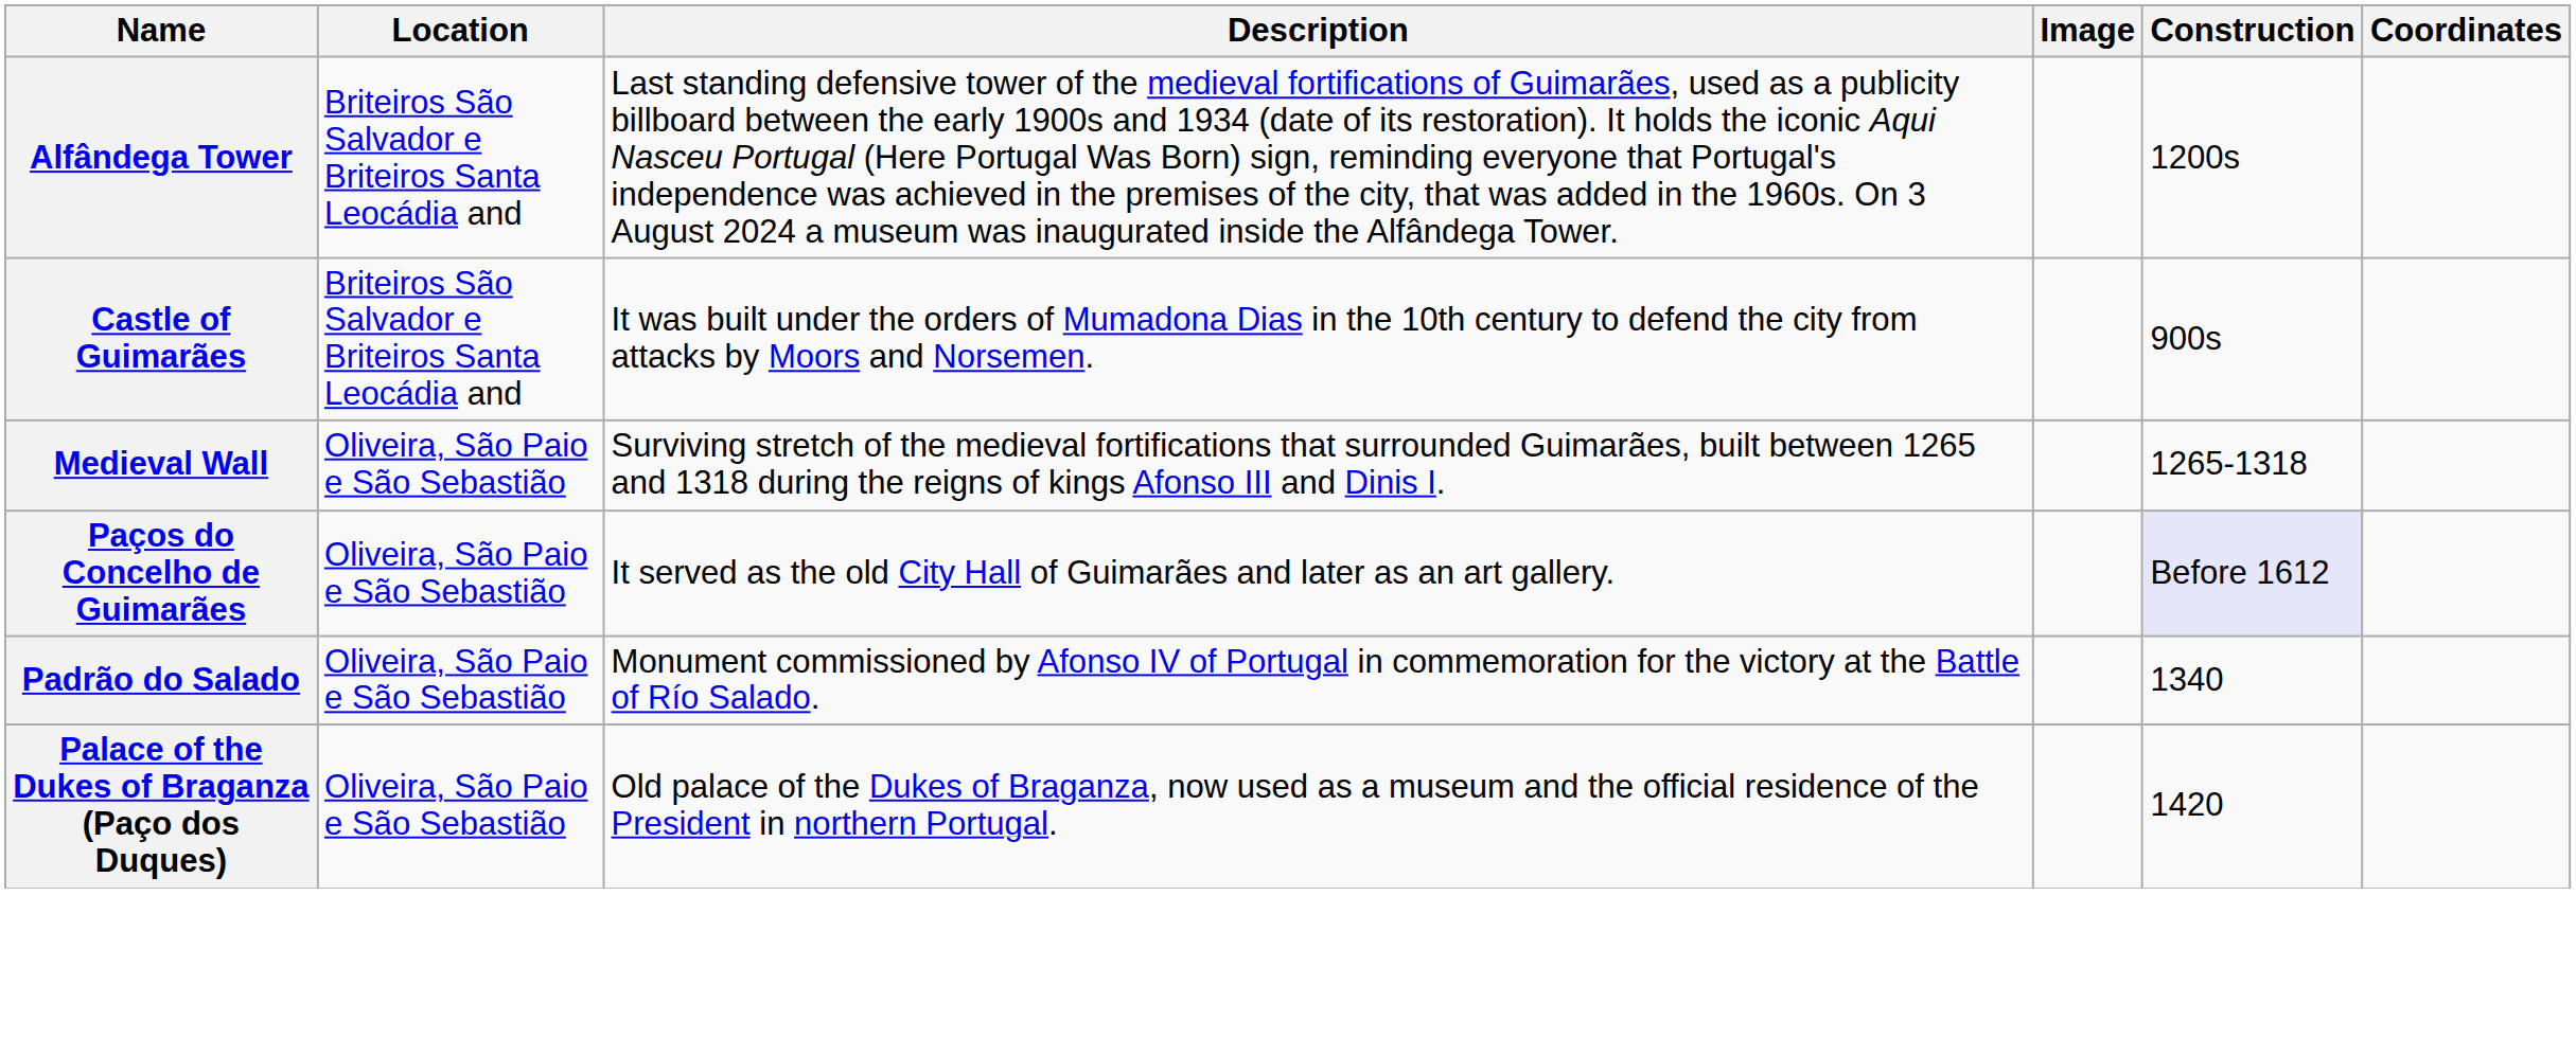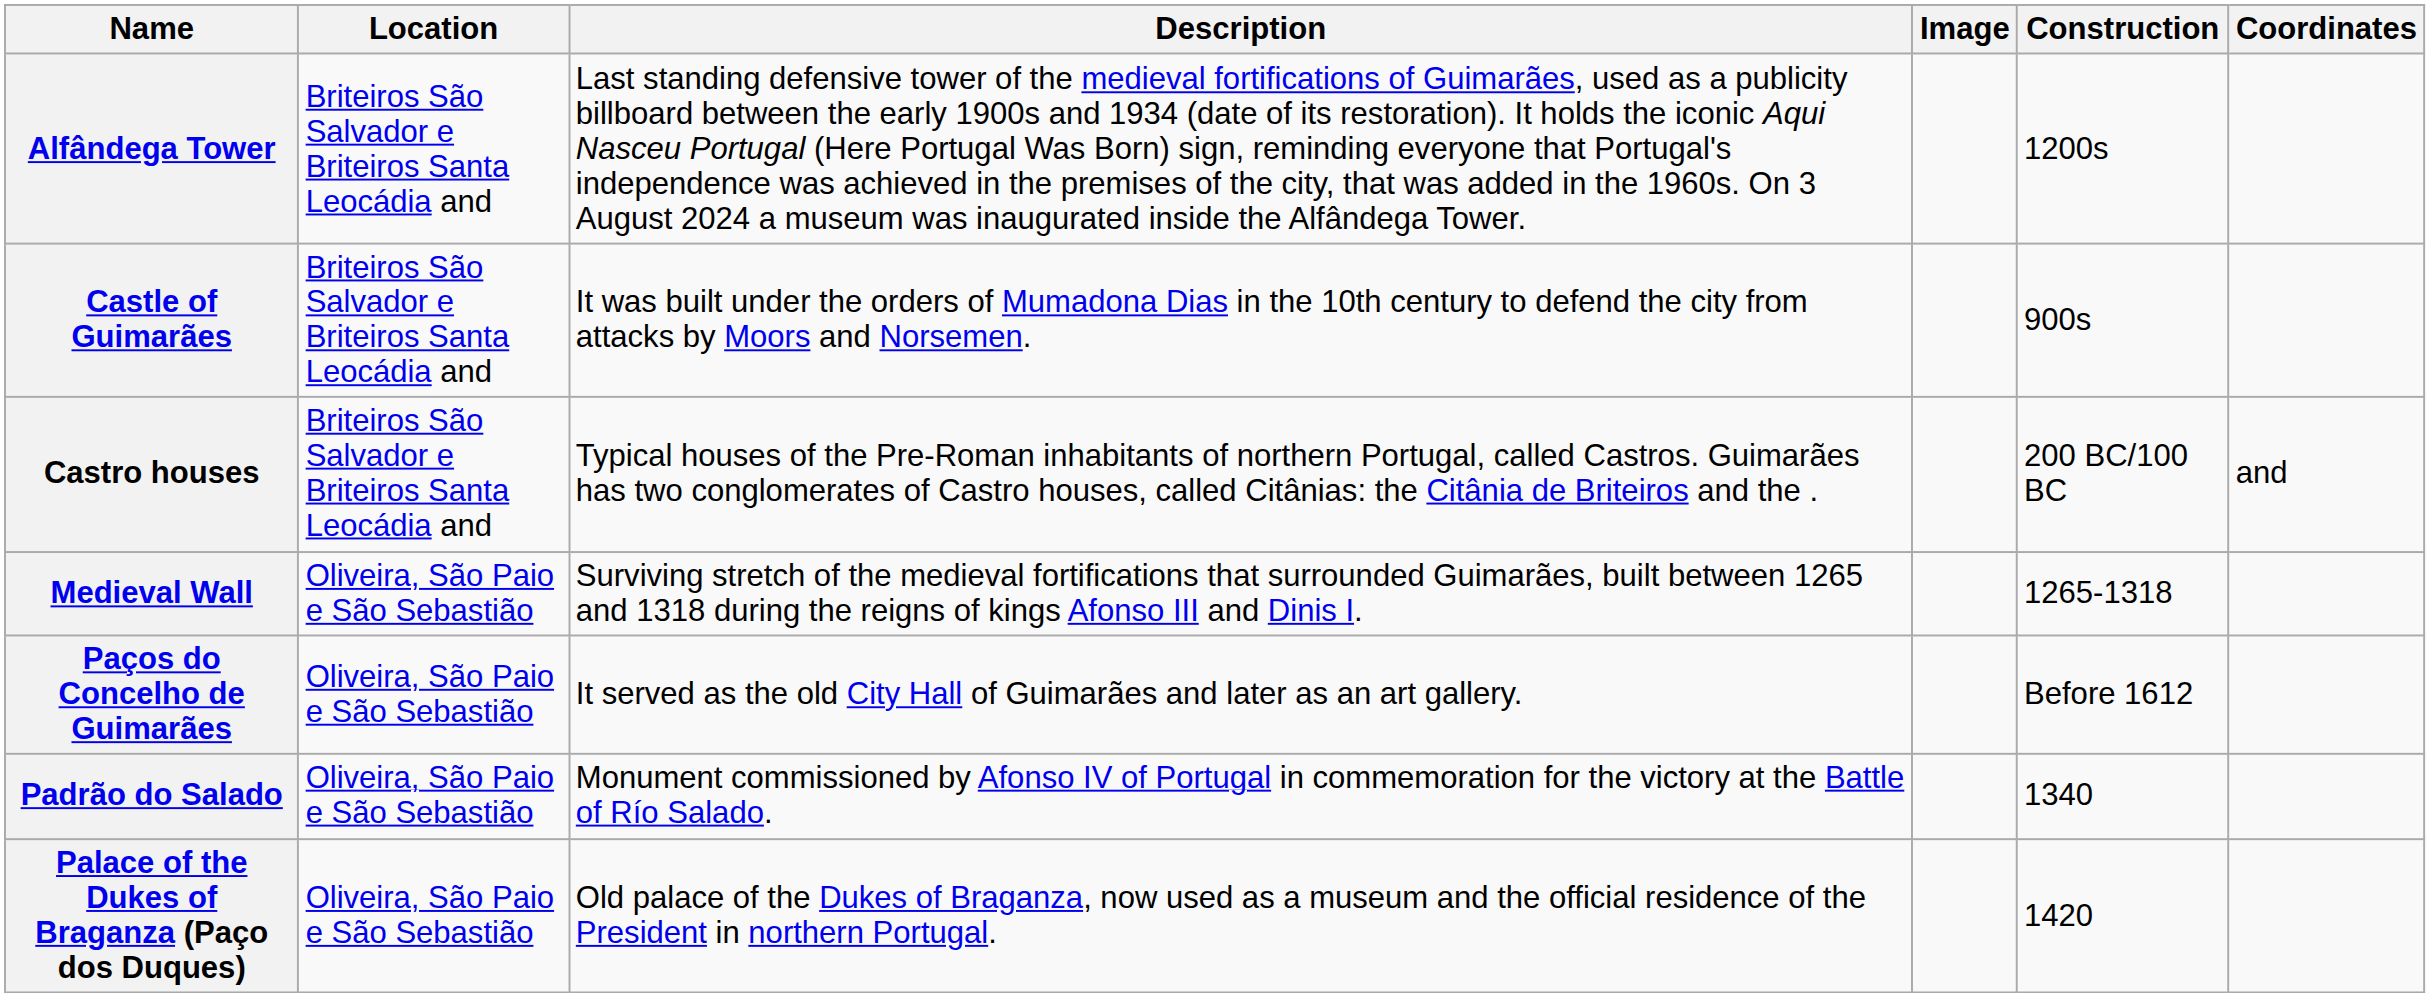+ row: Castro houses | Briteiros São Salvador e Briteiros Santa Leocádia and | Typical houses of the Pre-Roman inhabitants of northern Portugal, called Castros. Guimarães has two conglomerates of Castro houses, called Citânias: the Citânia de Briteiros and the . | 200 BC/100 BC | and
Paços do Concelho de Guimarães | Construction: lavender background -> no background
